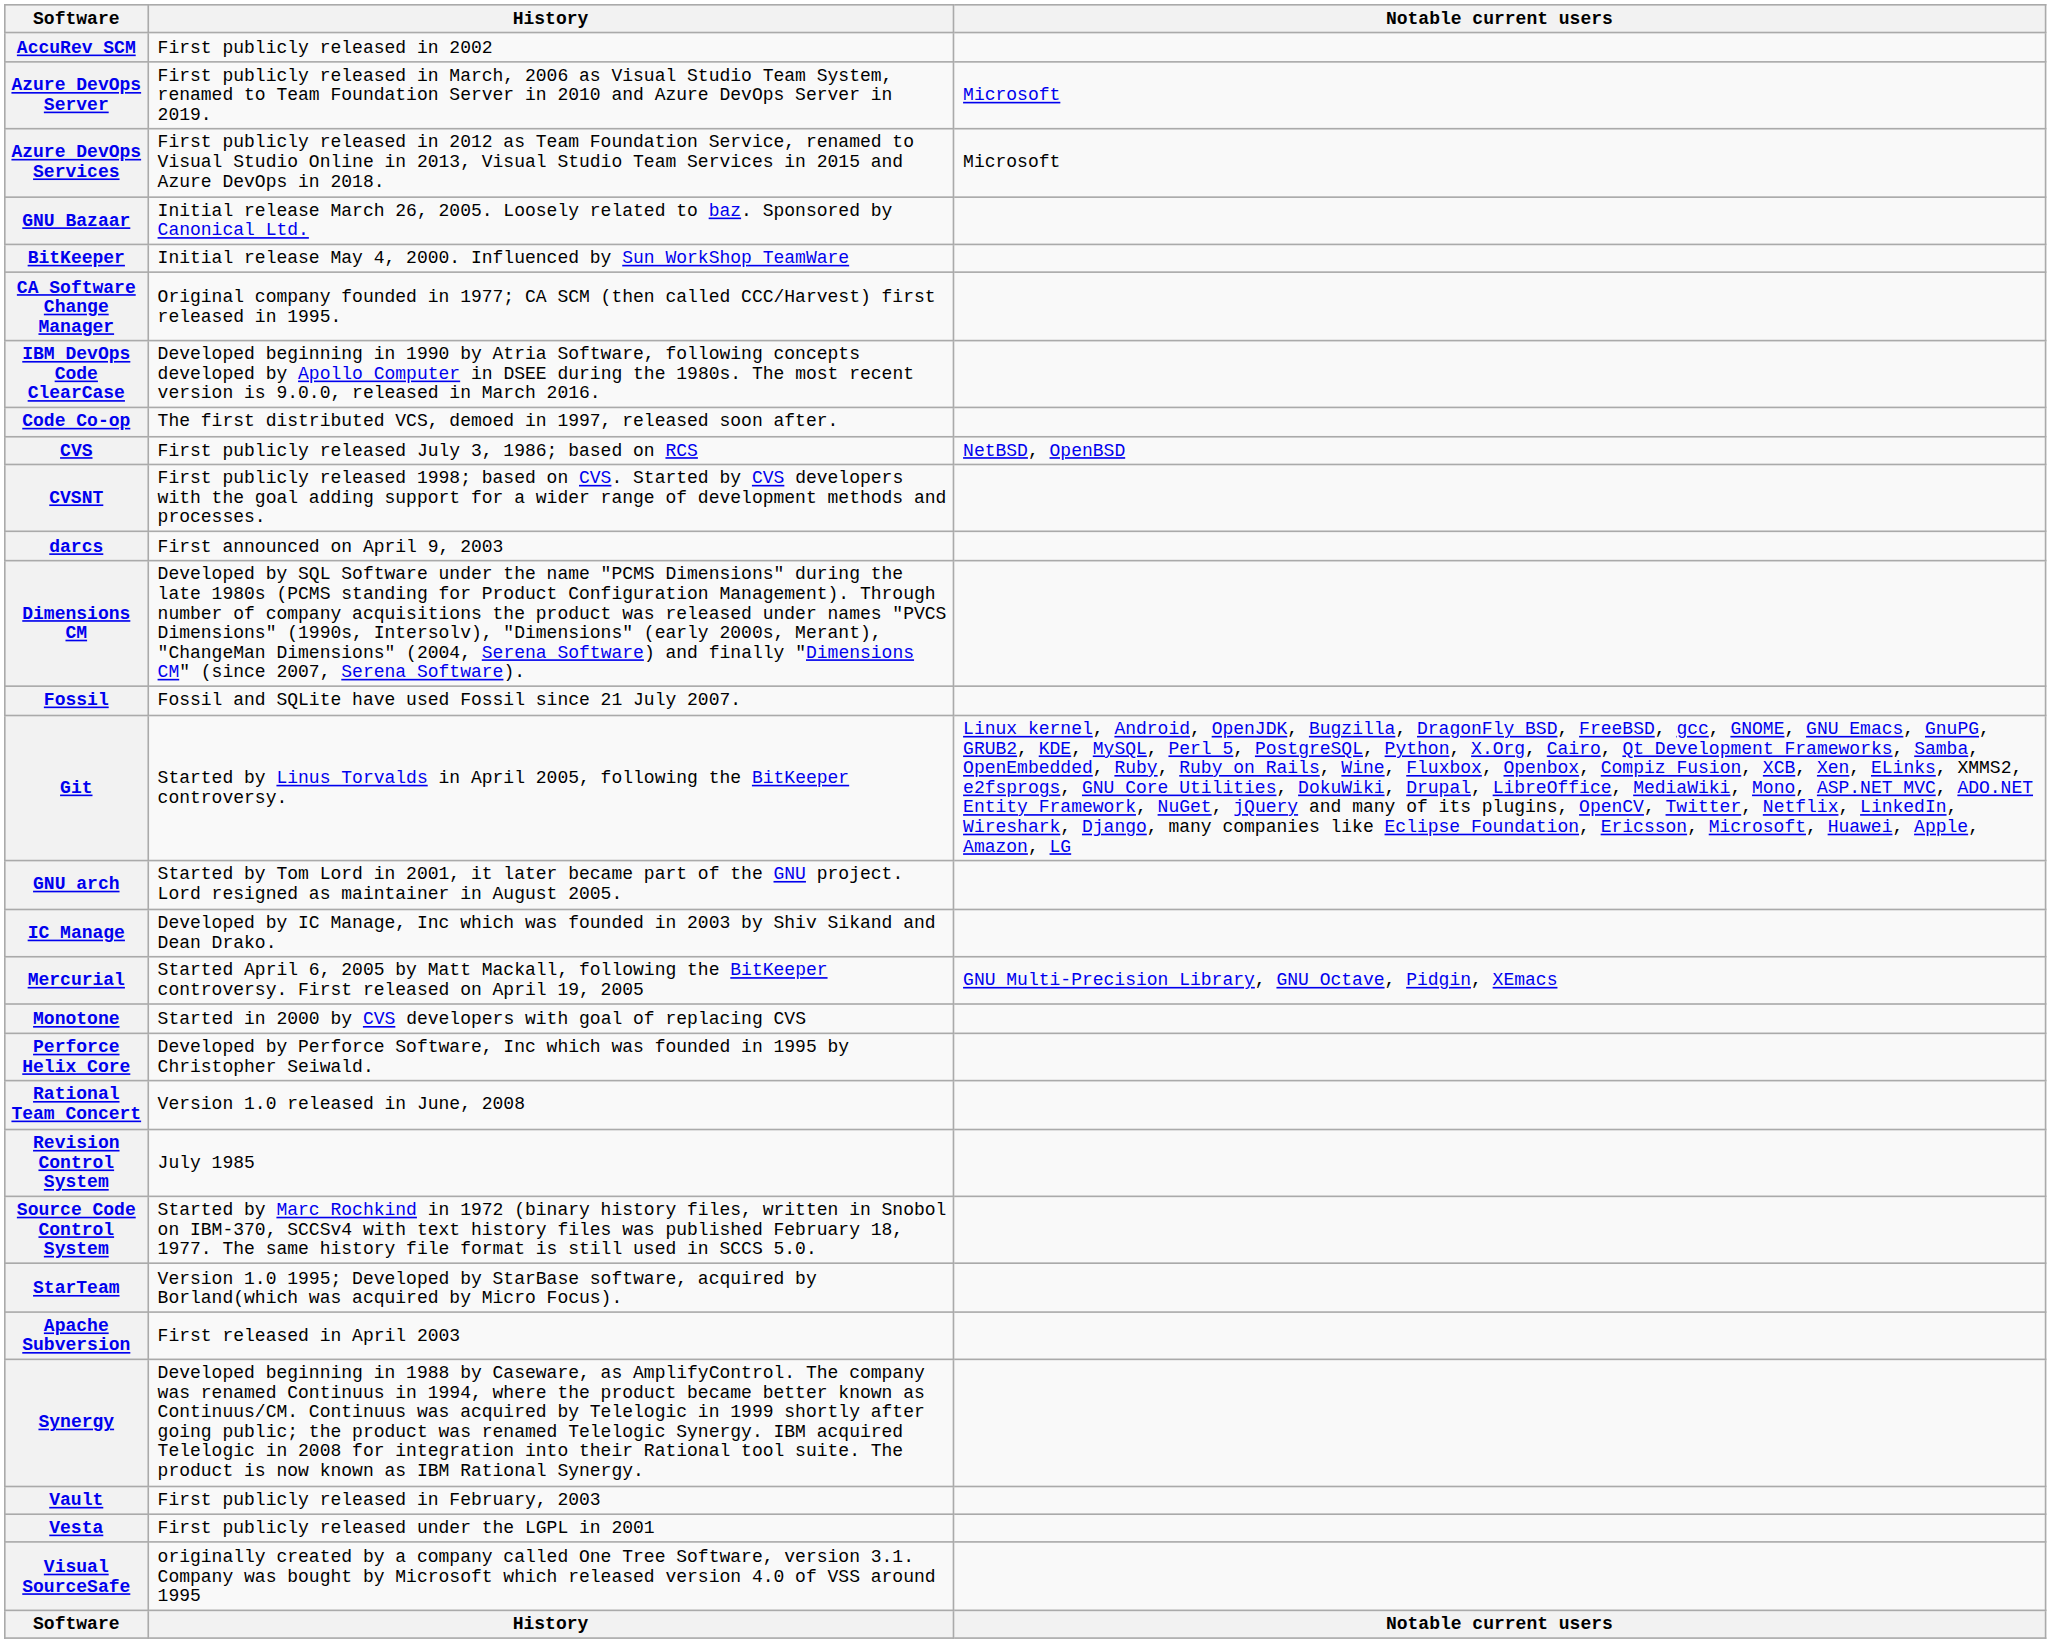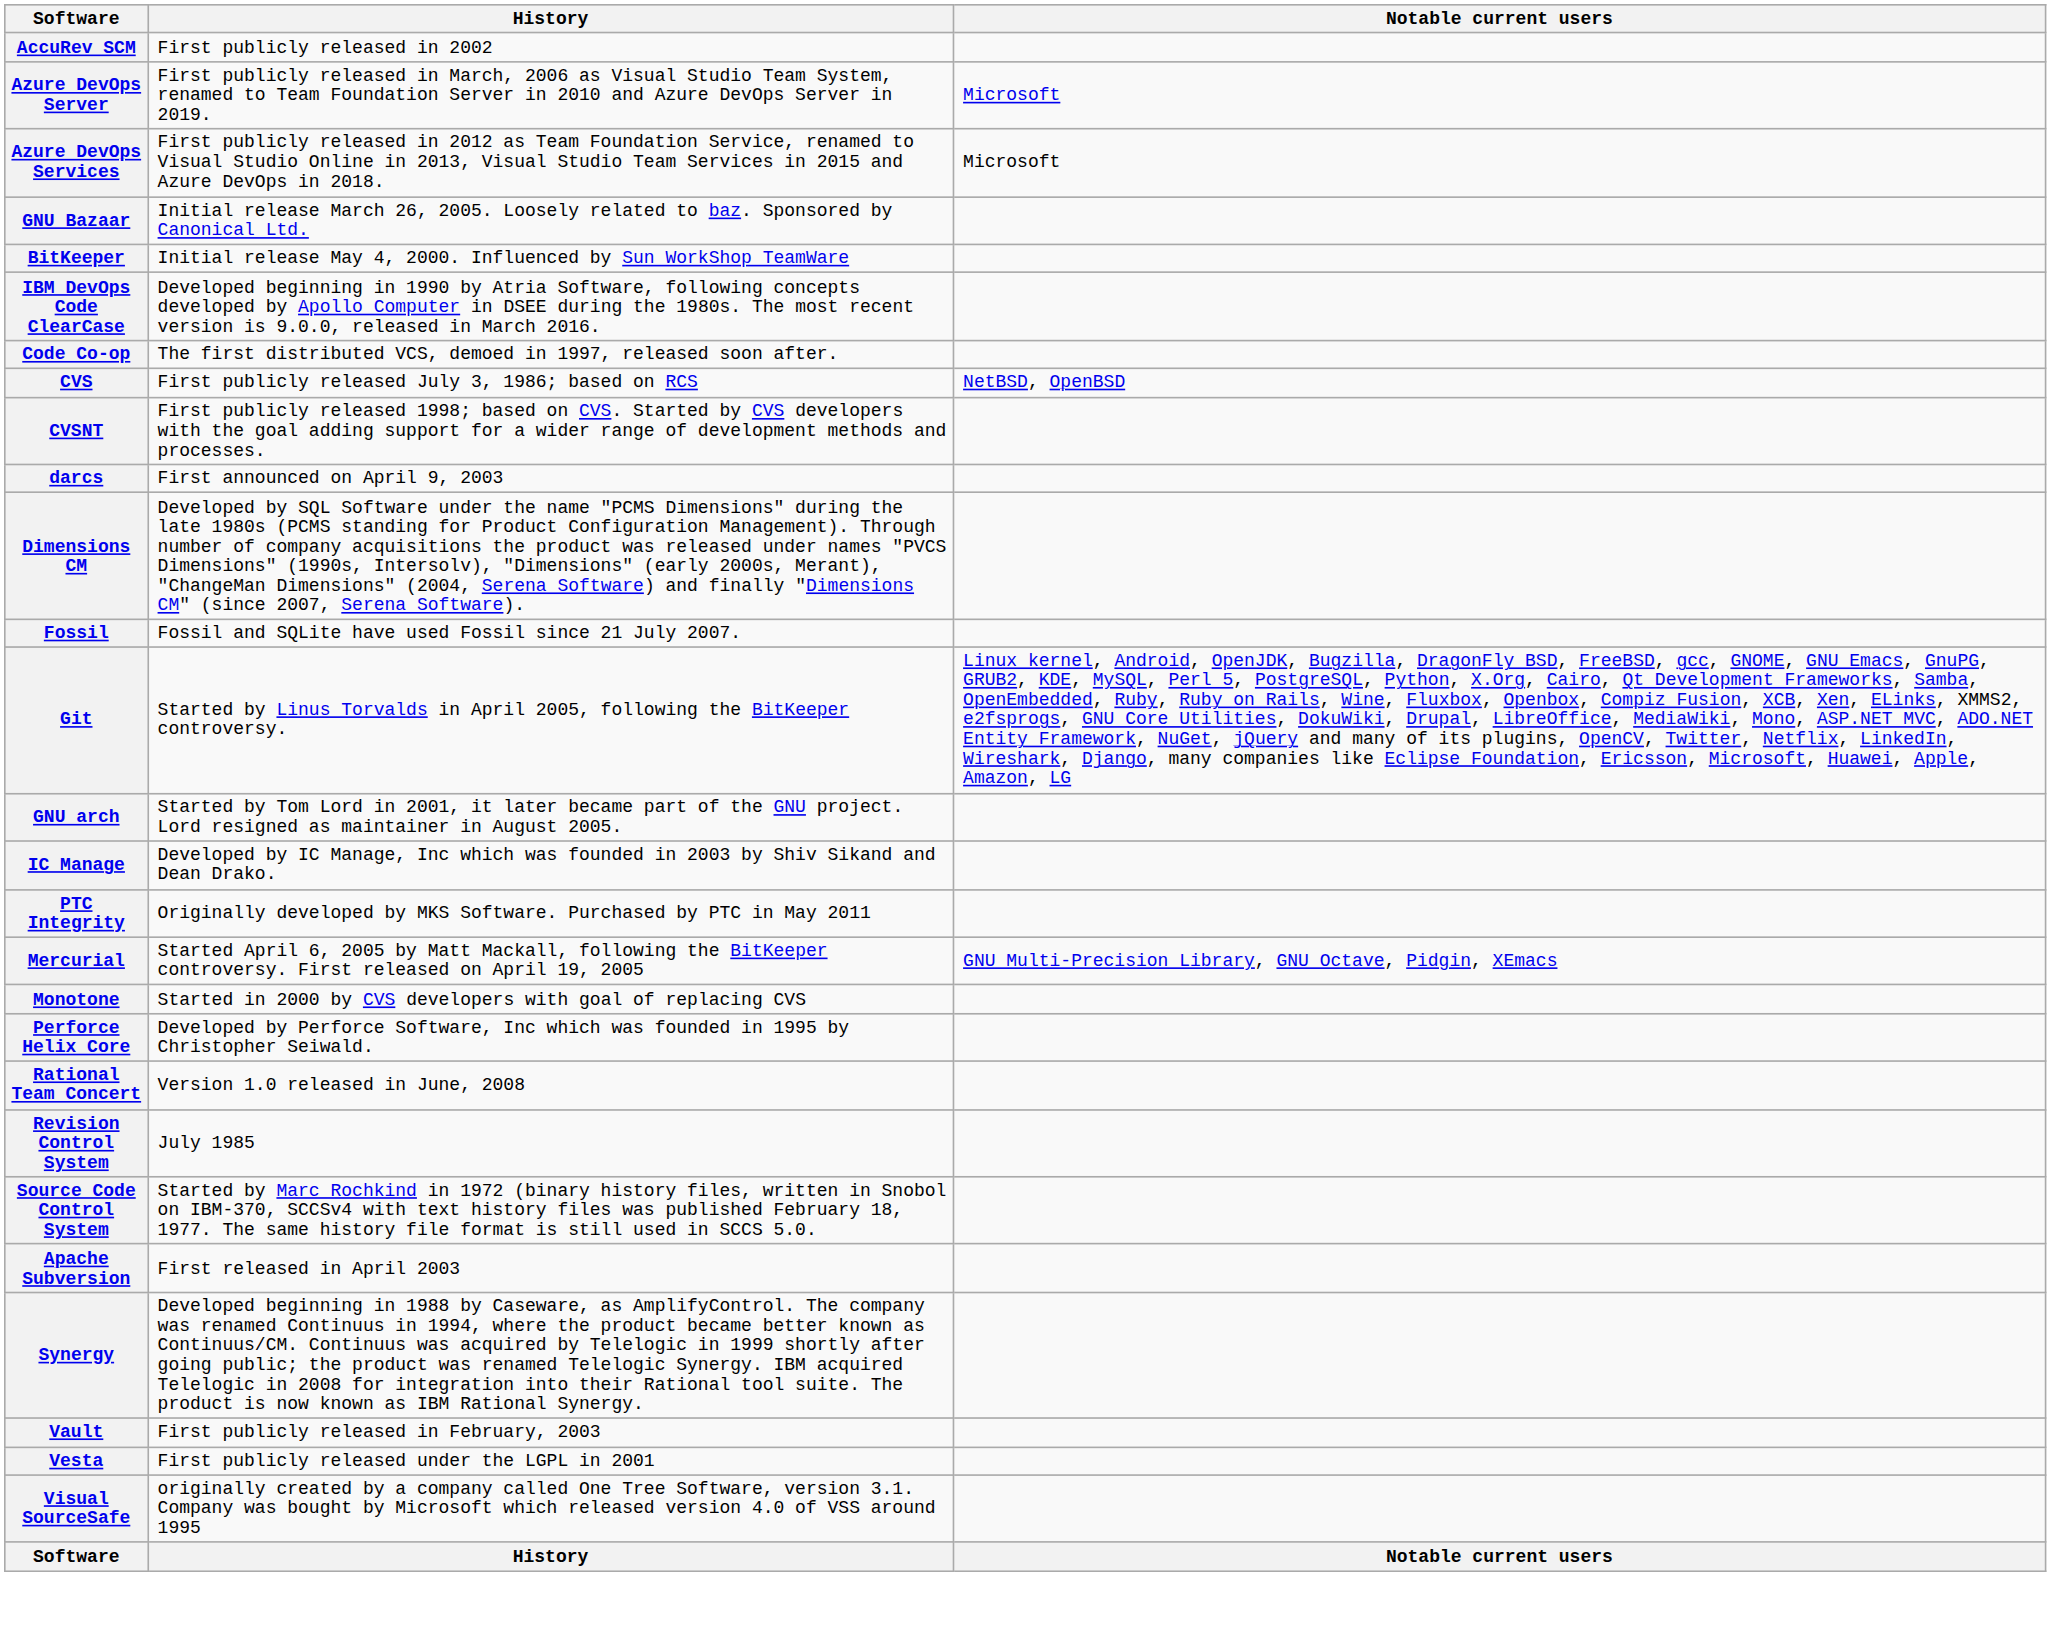- row: CA Software Change Manager | Original company founded in 1977; CA SCM (then called CCC/Harvest) first released in 1995.
+ row: PTC Integrity | Originally developed by MKS Software. Purchased by PTC in May 2011
- row: StarTeam | Version 1.0 1995; Developed by StarBase software, acquired by Borland(which was acquired by Micro Focus).
